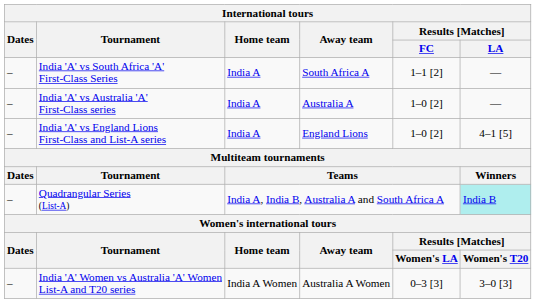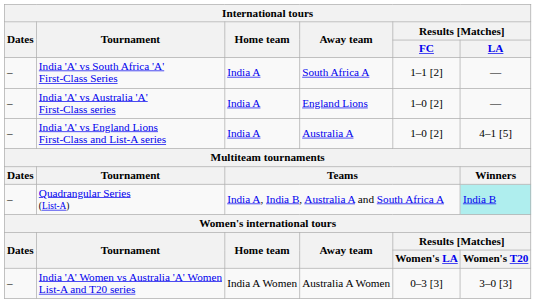India 'A' vs Australia 'A' First-Class series | Away team: Australia A -> England Lions
India 'A' vs England Lions First-Class and List-A series | Away team: England Lions -> Australia A
